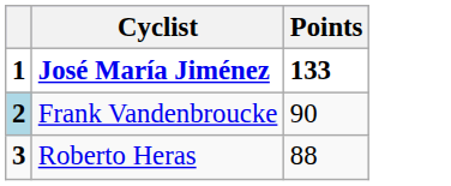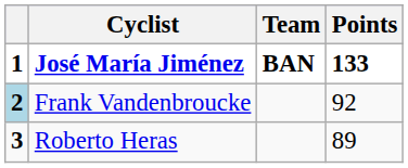+ column: Team | BAN
Frank Vandenbroucke | Points: 90 -> 92
Roberto Heras | Points: 88 -> 89
